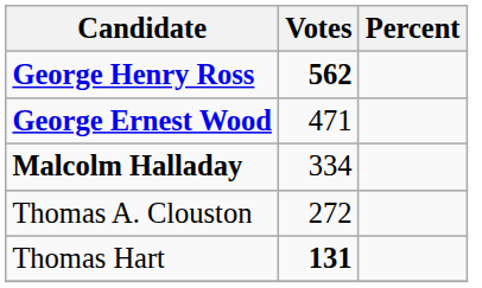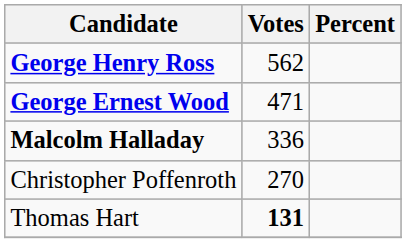George Henry Ross | Votes: bold -> normal
Malcolm Halladay | Votes: 334 -> 336
- row: Thomas A. Clouston | 272
+ row: Christopher Poffenroth | 270
